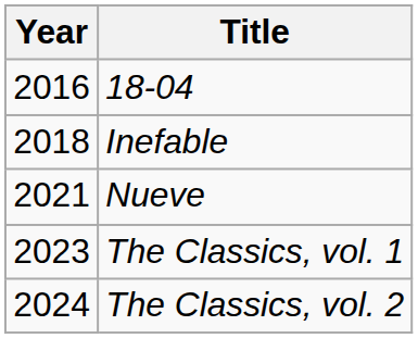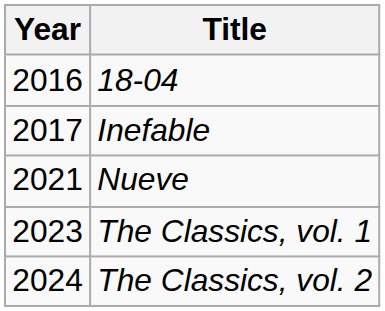Inefable | Year: 2018 -> 2017
